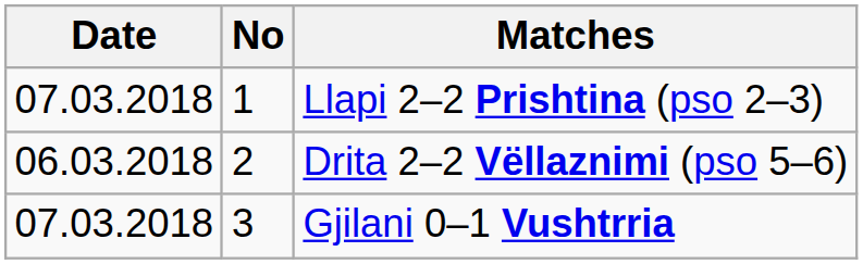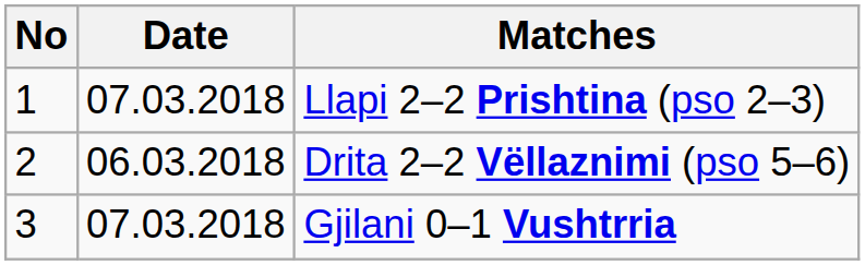columns swapped: No <-> Date
